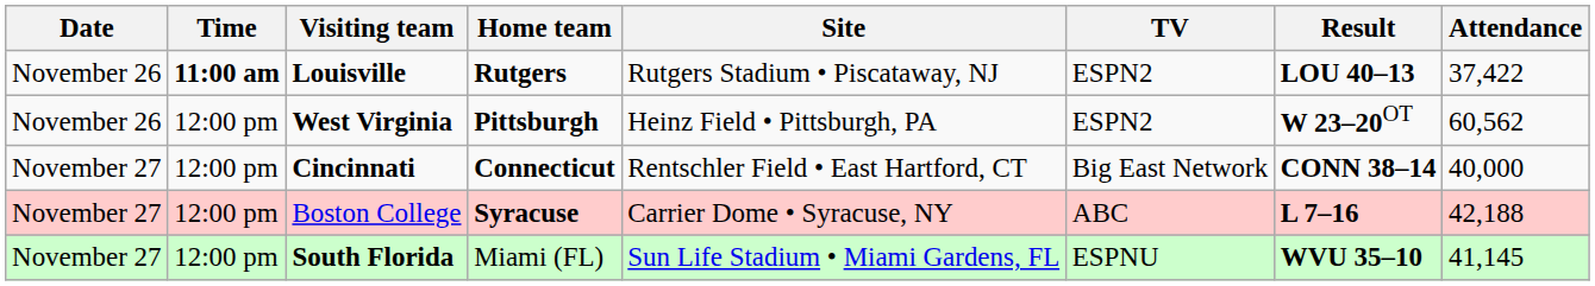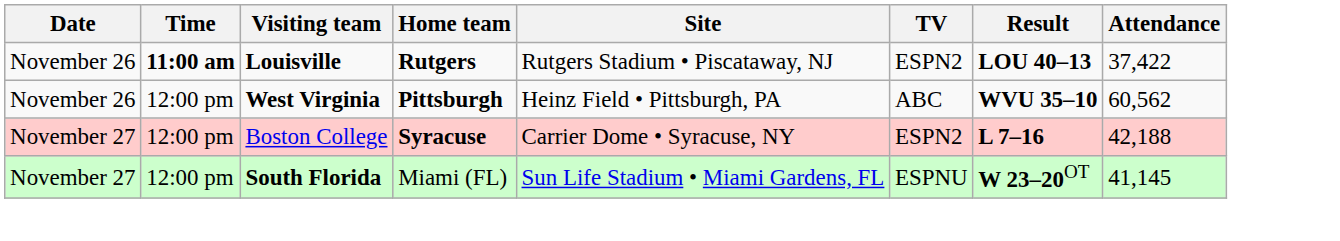West Virginia | TV: ESPN2 -> ABC
West Virginia | Result: W 23–20OT -> WVU 35–10
- row: November 27 | 12:00 pm | Cincinnati | Connecticut | Rentschler Field • East Hartford, CT | Big East Network | CONN 38–14 | 40,000
Boston College | TV: ABC -> ESPN2
South Florida | Result: WVU 35–10 -> W 23–20OT
